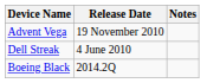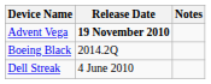Advent Vega | Release Date: normal -> bold
rows swapped: Dell Streak <-> Boeing Black
